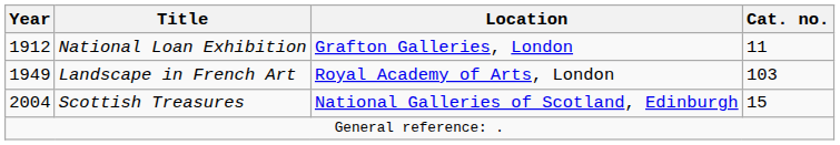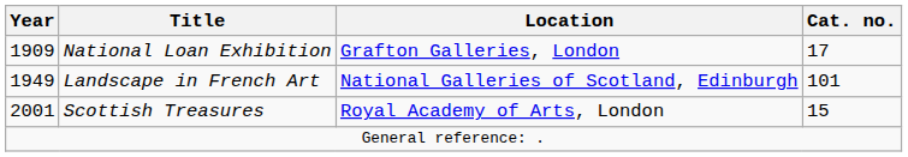National Loan Exhibition | Year: 1912 -> 1909
National Loan Exhibition | Cat. no.: 11 -> 17
Landscape in French Art | Location: Royal Academy of Arts, London -> National Galleries of Scotland, Edinburgh
Landscape in French Art | Cat. no.: 103 -> 101
Scottish Treasures | Year: 2004 -> 2001
Scottish Treasures | Location: National Galleries of Scotland, Edinburgh -> Royal Academy of Arts, London
